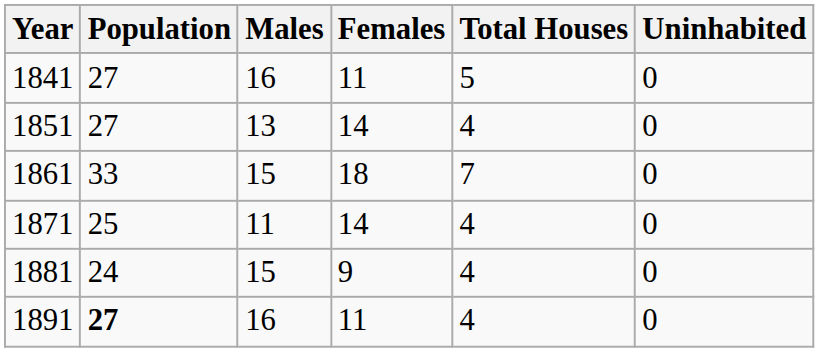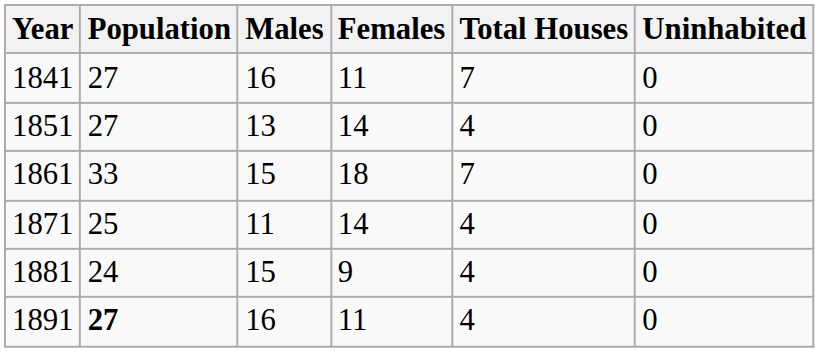1841 | Total Houses: 5 -> 7
